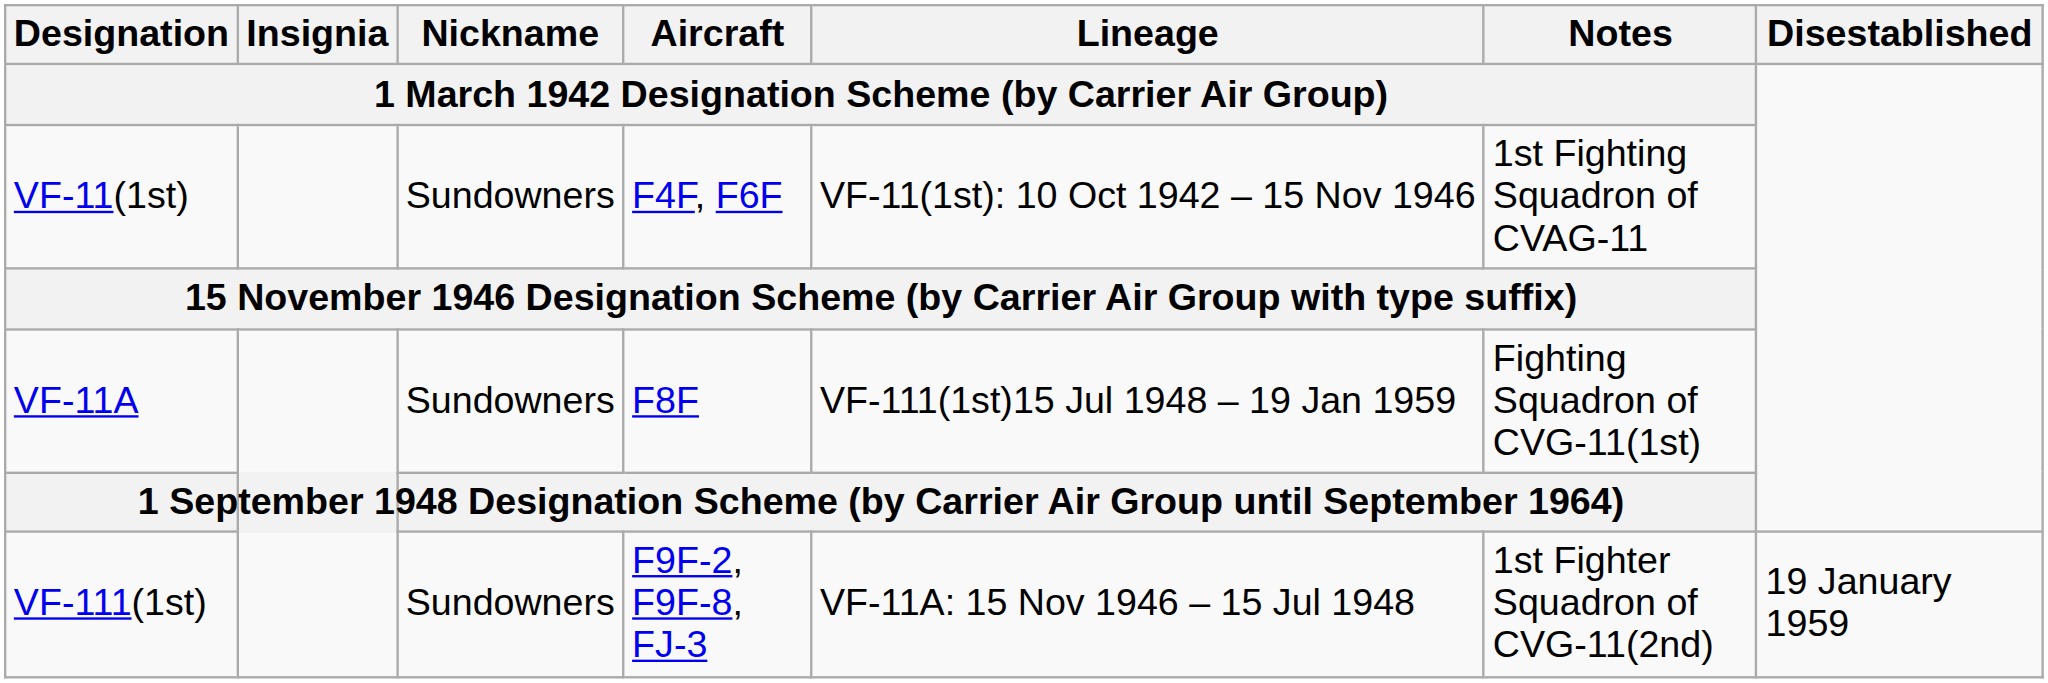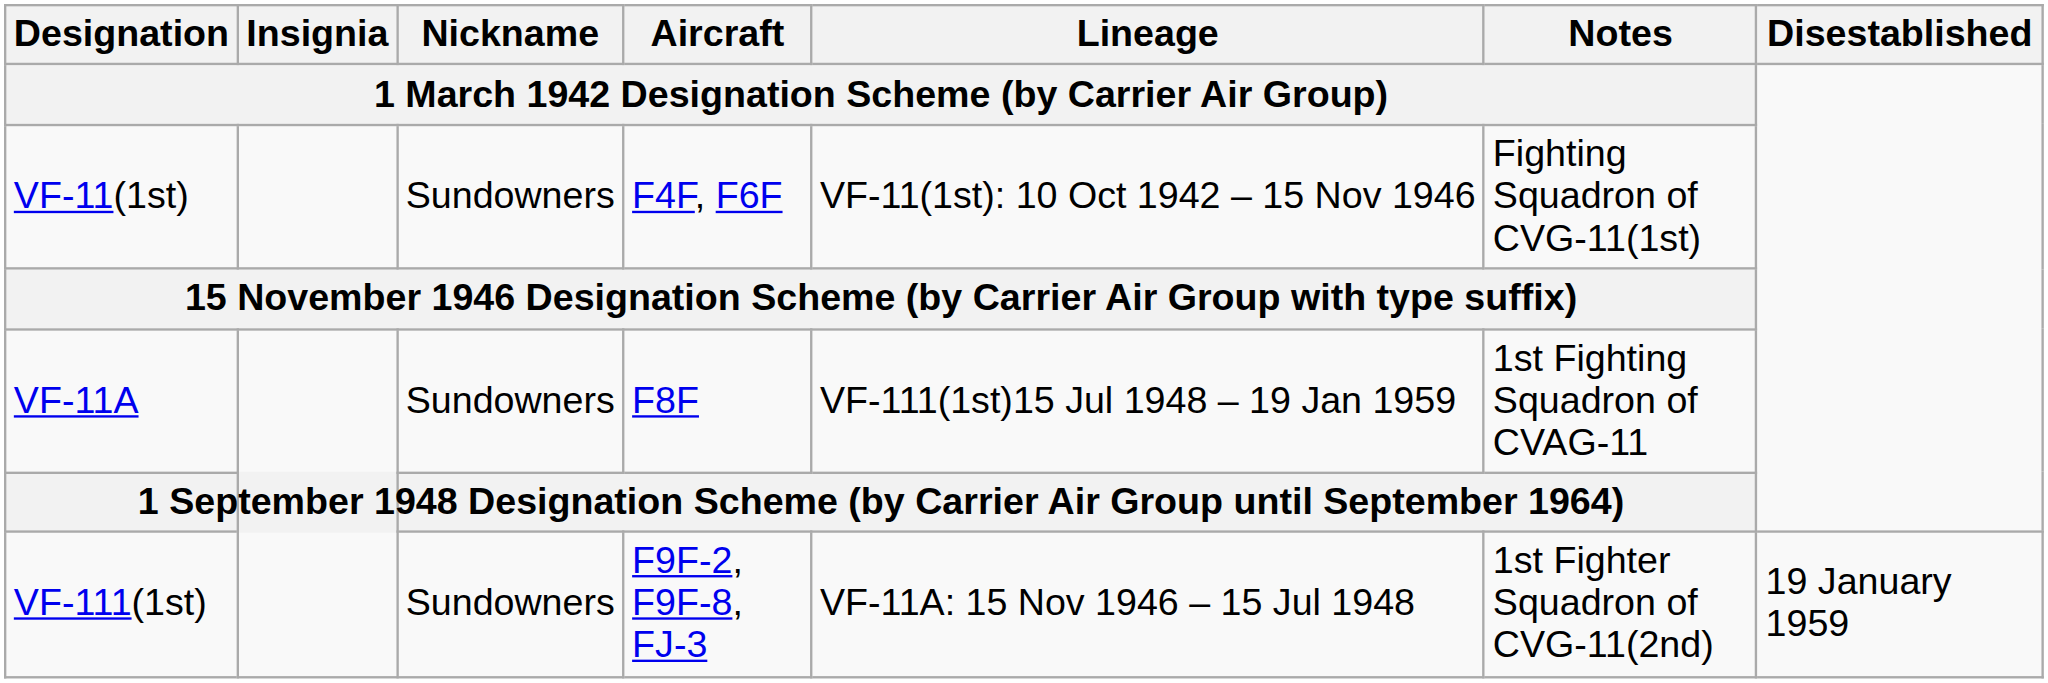VF-11(1st) | column 6: 1st Fighting Squadron of CVAG-11 -> Fighting Squadron of CVG-11(1st)
VF-11A | column 6: Fighting Squadron of CVG-11(1st) -> 1st Fighting Squadron of CVAG-11
